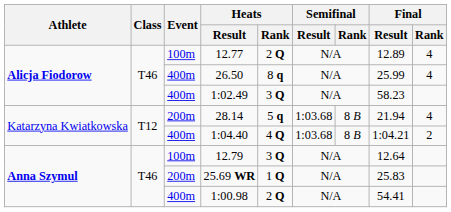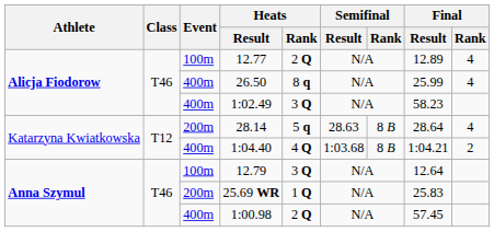28.14 | Semifinal / Result: 1:03.68 -> 28.63
28.14 | Final / Result: 21.94 -> 28.64
1:00.98 | Final / Result: 54.41 -> 57.45
